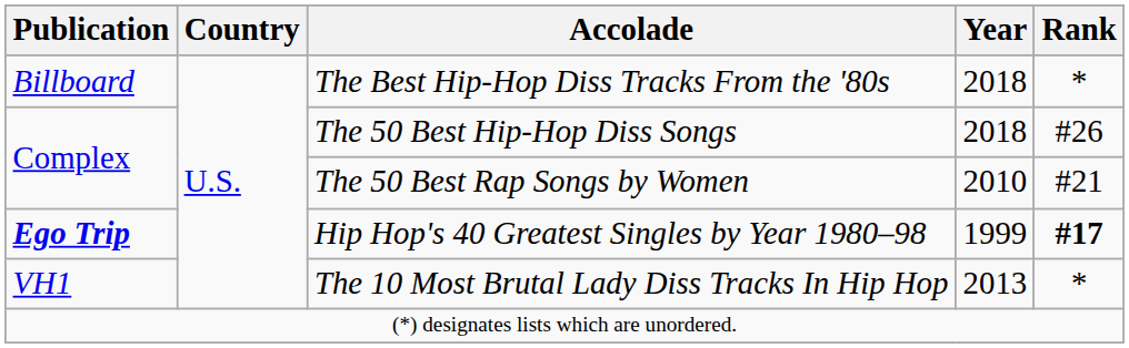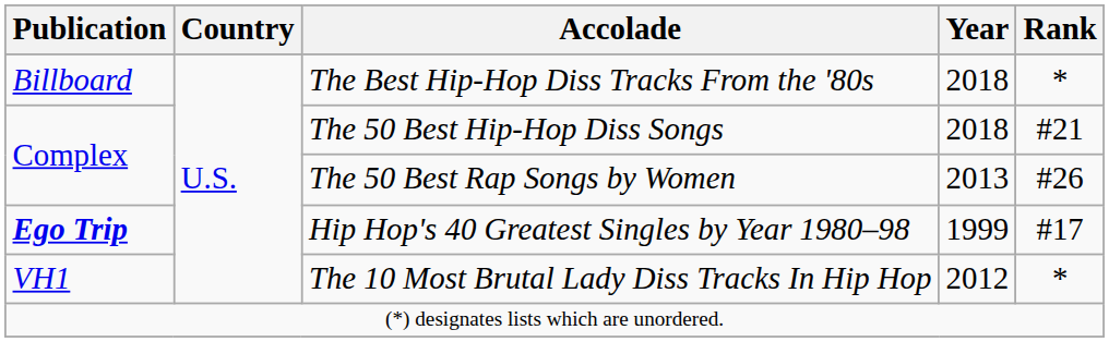The 50 Best Hip-Hop Diss Songs | Rank: #26 -> #21
The 50 Best Rap Songs by Women | Year: 2010 -> 2013
The 50 Best Rap Songs by Women | Rank: #21 -> #26
Hip Hop's 40 Greatest Singles by Year 1980–98 | Rank: bold -> normal
The 10 Most Brutal Lady Diss Tracks In Hip Hop | Year: 2013 -> 2012
